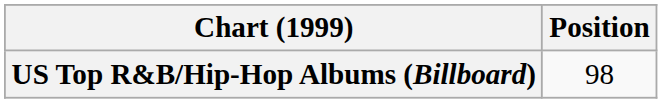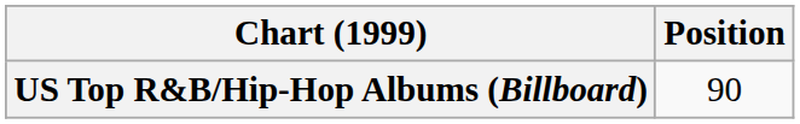US Top R&B/Hip-Hop Albums (Billboard) | Position: 98 -> 90
